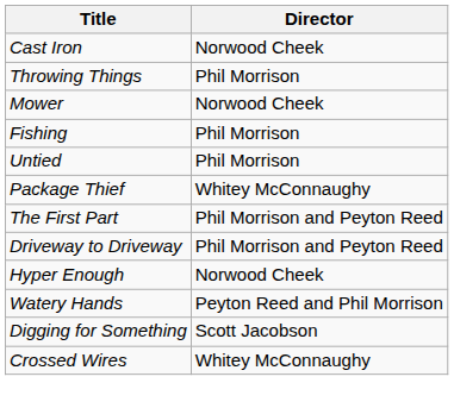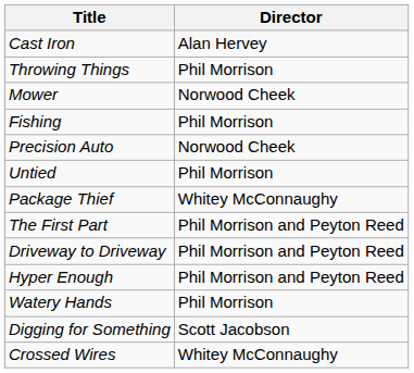Cast Iron | Director: Norwood Cheek -> Alan Hervey
+ row: Precision Auto | Norwood Cheek
Hyper Enough | Director: Norwood Cheek -> Phil Morrison and Peyton Reed
Watery Hands | Director: Peyton Reed and Phil Morrison -> Phil Morrison
